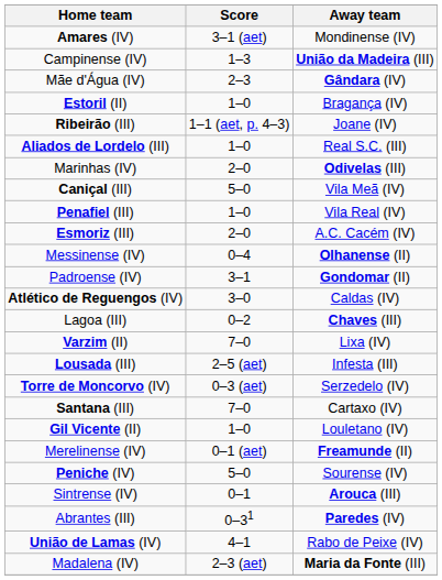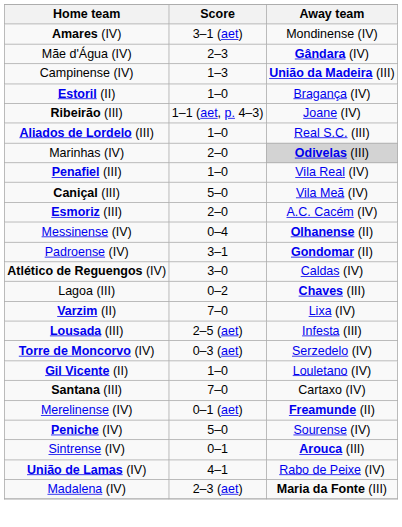rows swapped: Campinense (IV) <-> Mãe d'Água (IV)
Marinhas (IV) | Away team: no background -> lightgrey background
rows swapped: Caniçal (III) <-> Penafiel (III)
rows swapped: Santana (III) <-> Gil Vicente (II)
- row: Abrantes (III) | 0–31 | Paredes (IV)
